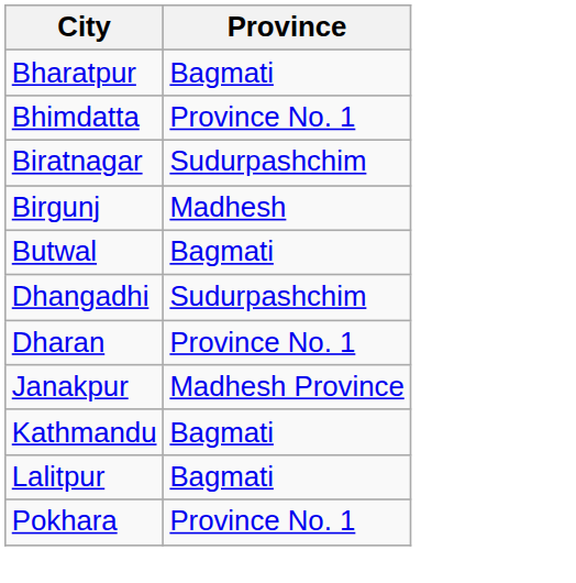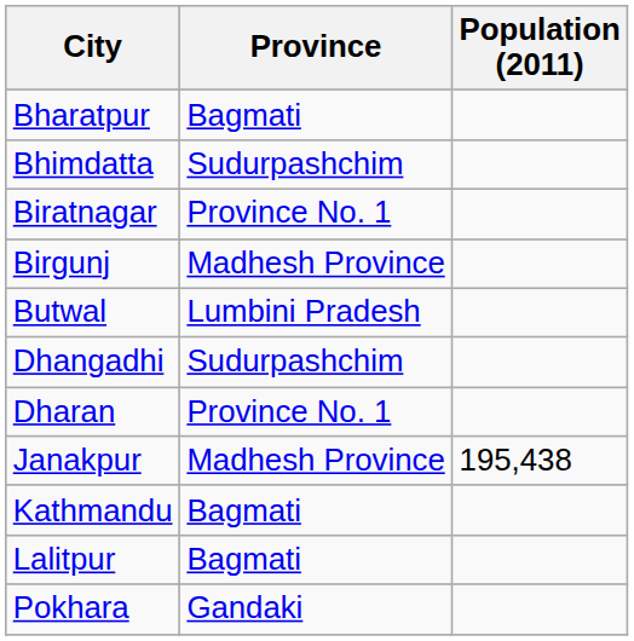+ column: Population (2011) | 195,438
Bhimdatta | Province: Province No. 1 -> Sudurpashchim
Biratnagar | Province: Sudurpashchim -> Province No. 1
Birgunj | Province: Madhesh -> Madhesh Province
Butwal | Province: Bagmati -> Lumbini Pradesh
Pokhara | Province: Province No. 1 -> Gandaki
